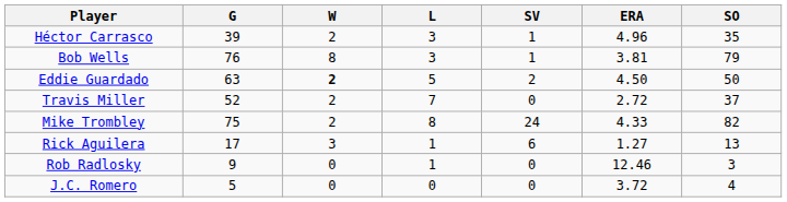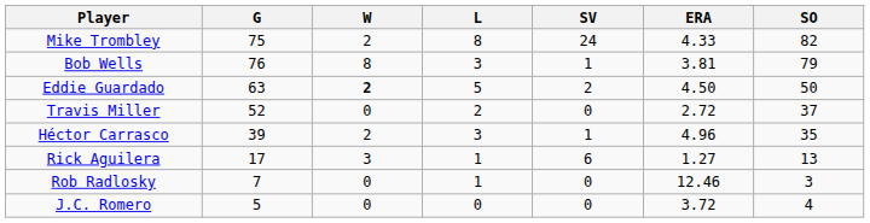rows swapped: Mike Trombley <-> Héctor Carrasco
Travis Miller | W: 2 -> 0
Travis Miller | L: 7 -> 2
Rob Radlosky | G: 9 -> 7
